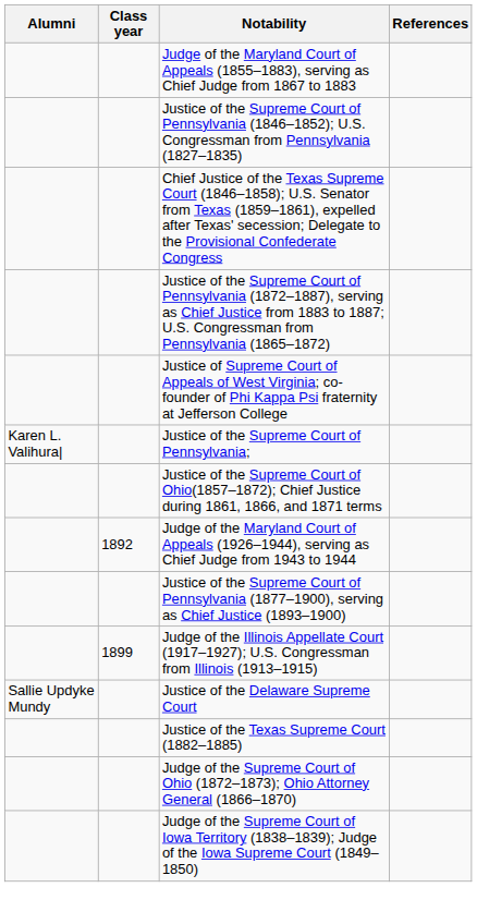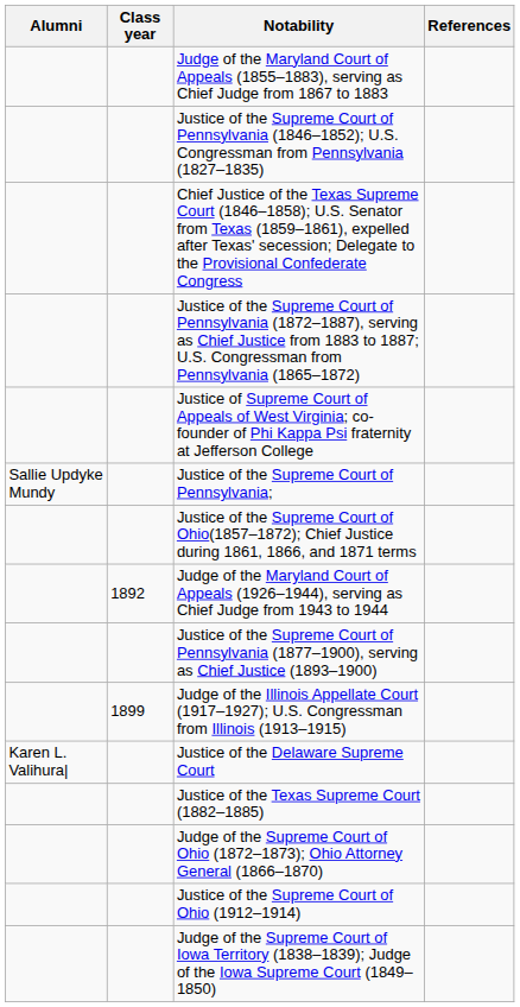Justice of the Supreme Court of Pennsylvania; | Alumni: Karen L. Valihura| -> Sallie Updyke Mundy
Justice of the Delaware Supreme Court | Alumni: Sallie Updyke Mundy -> Karen L. Valihura|
+ row: Justice of the Supreme Court of Ohio (1912–1914)
